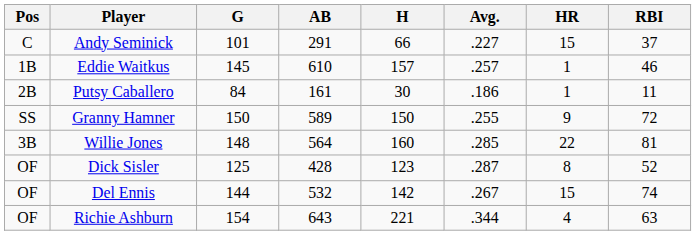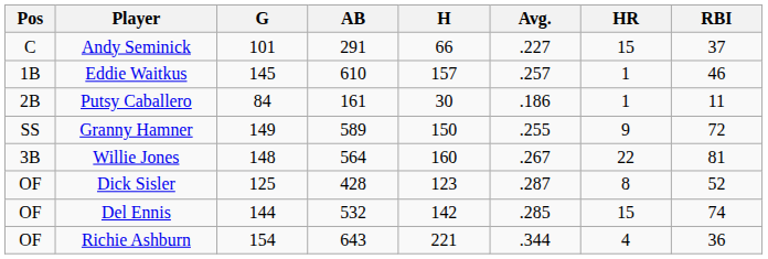Granny Hamner | G: 150 -> 149
Willie Jones | Avg.: .285 -> .267
Del Ennis | Avg.: .267 -> .285
Richie Ashburn | RBI: 63 -> 36
